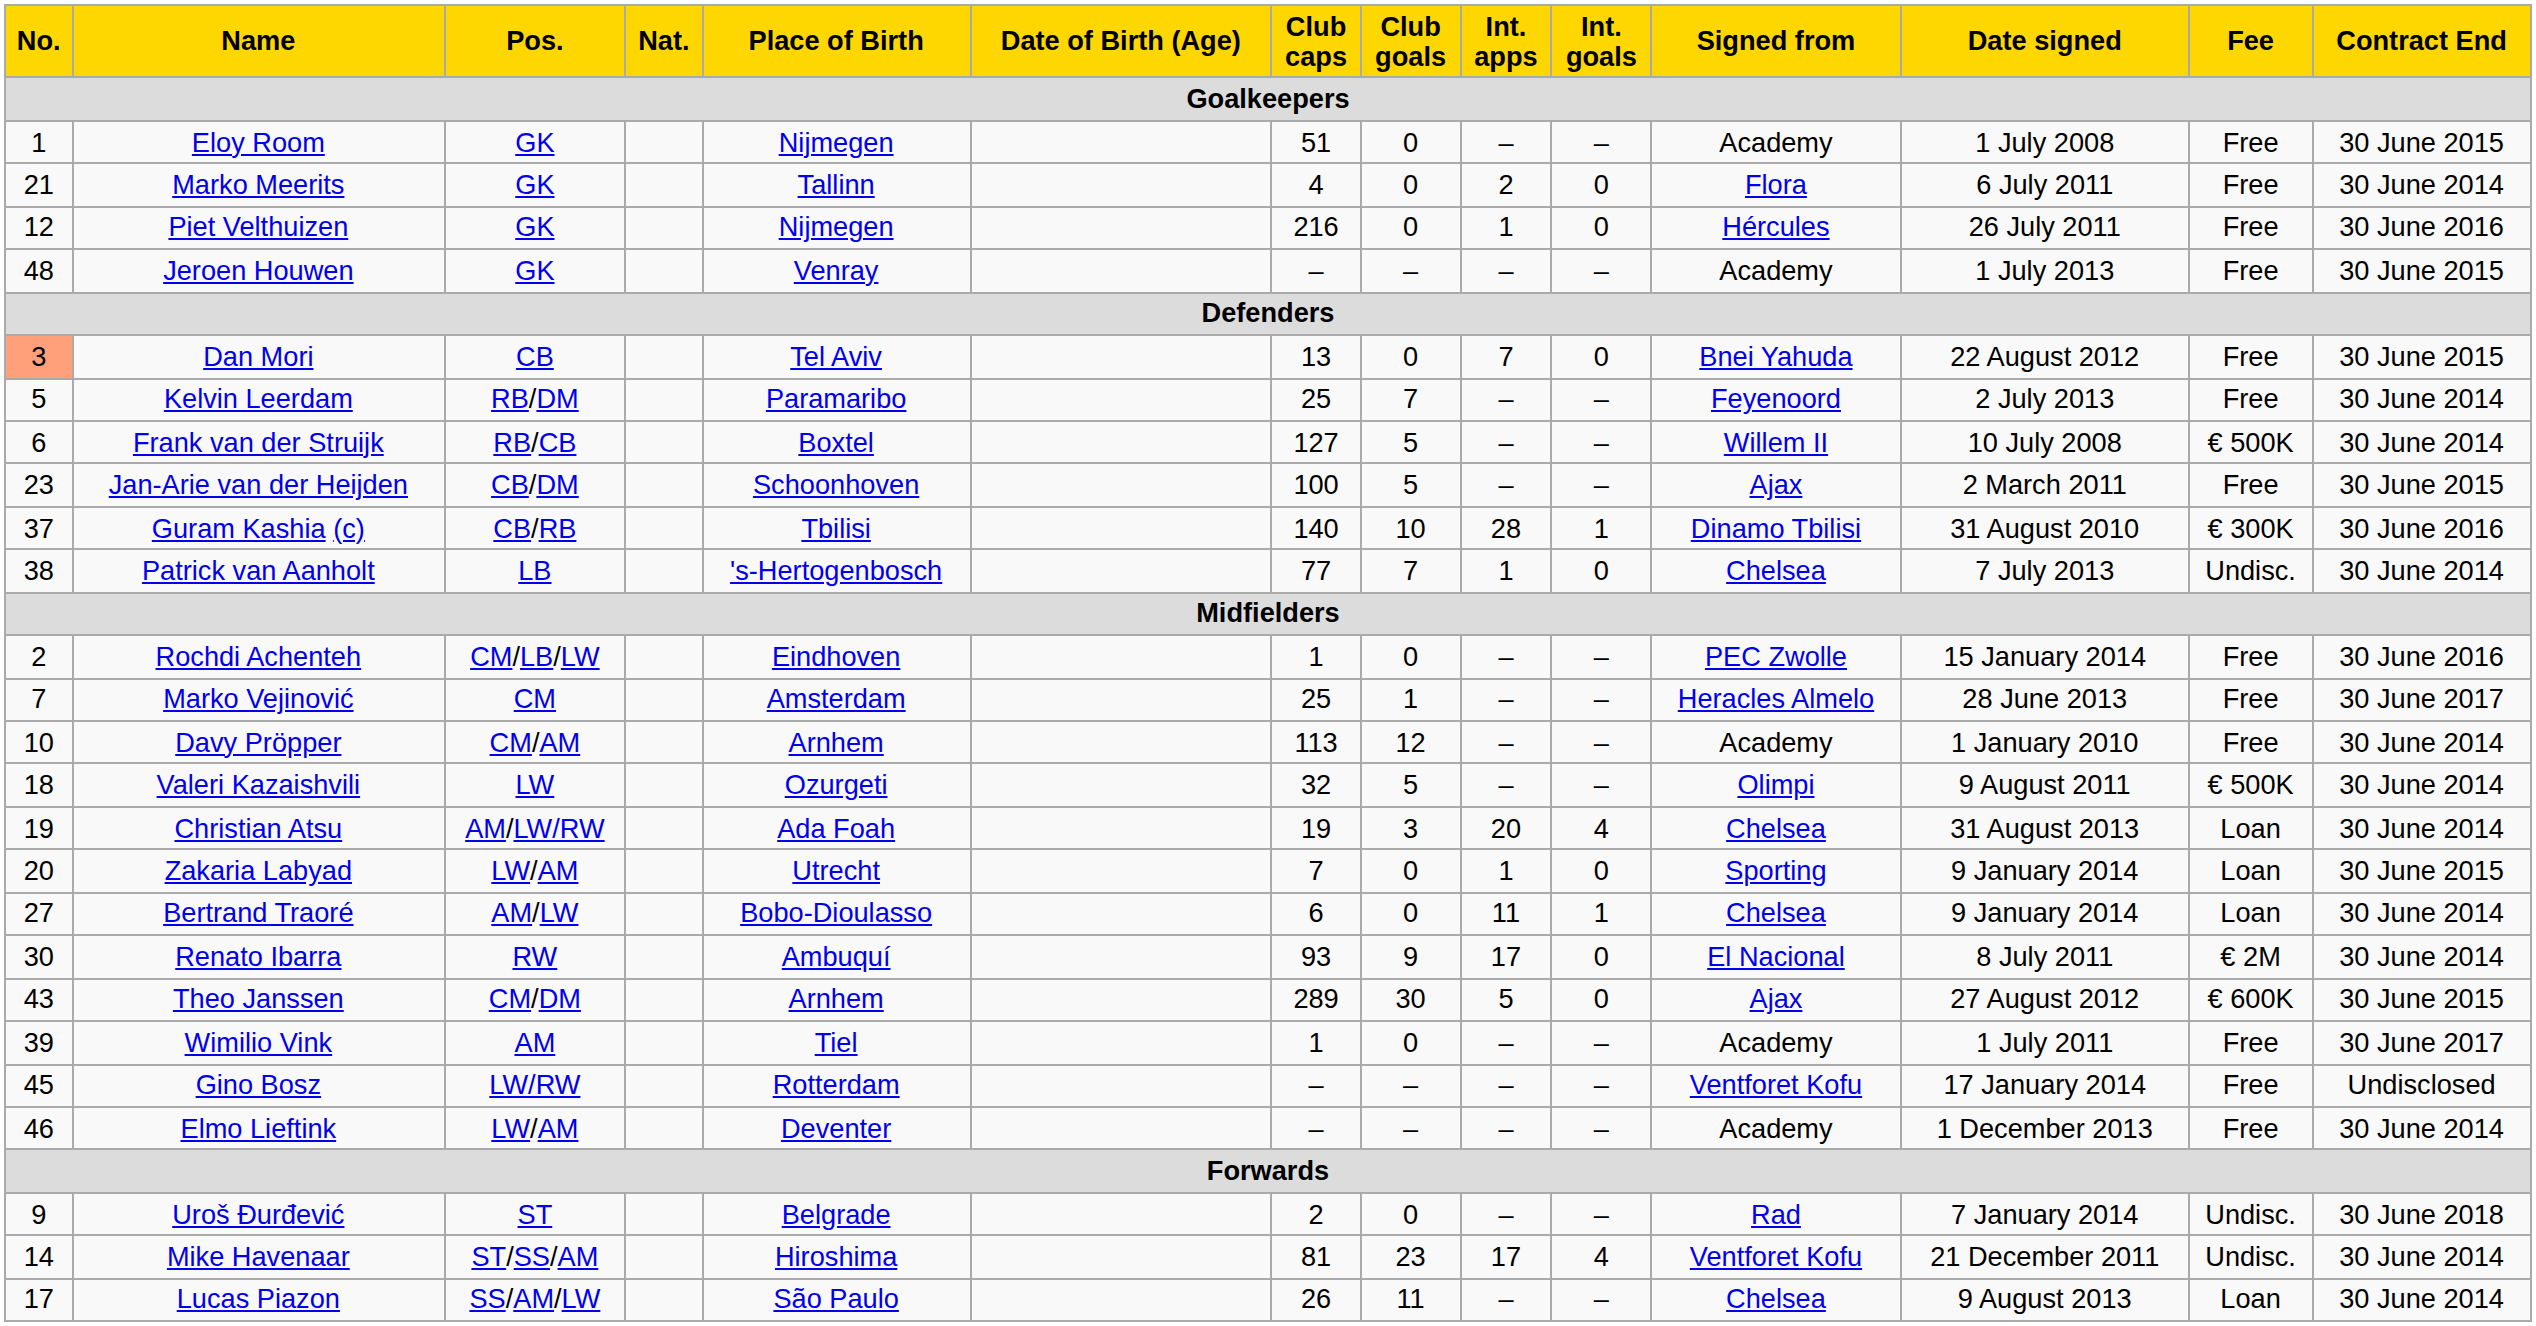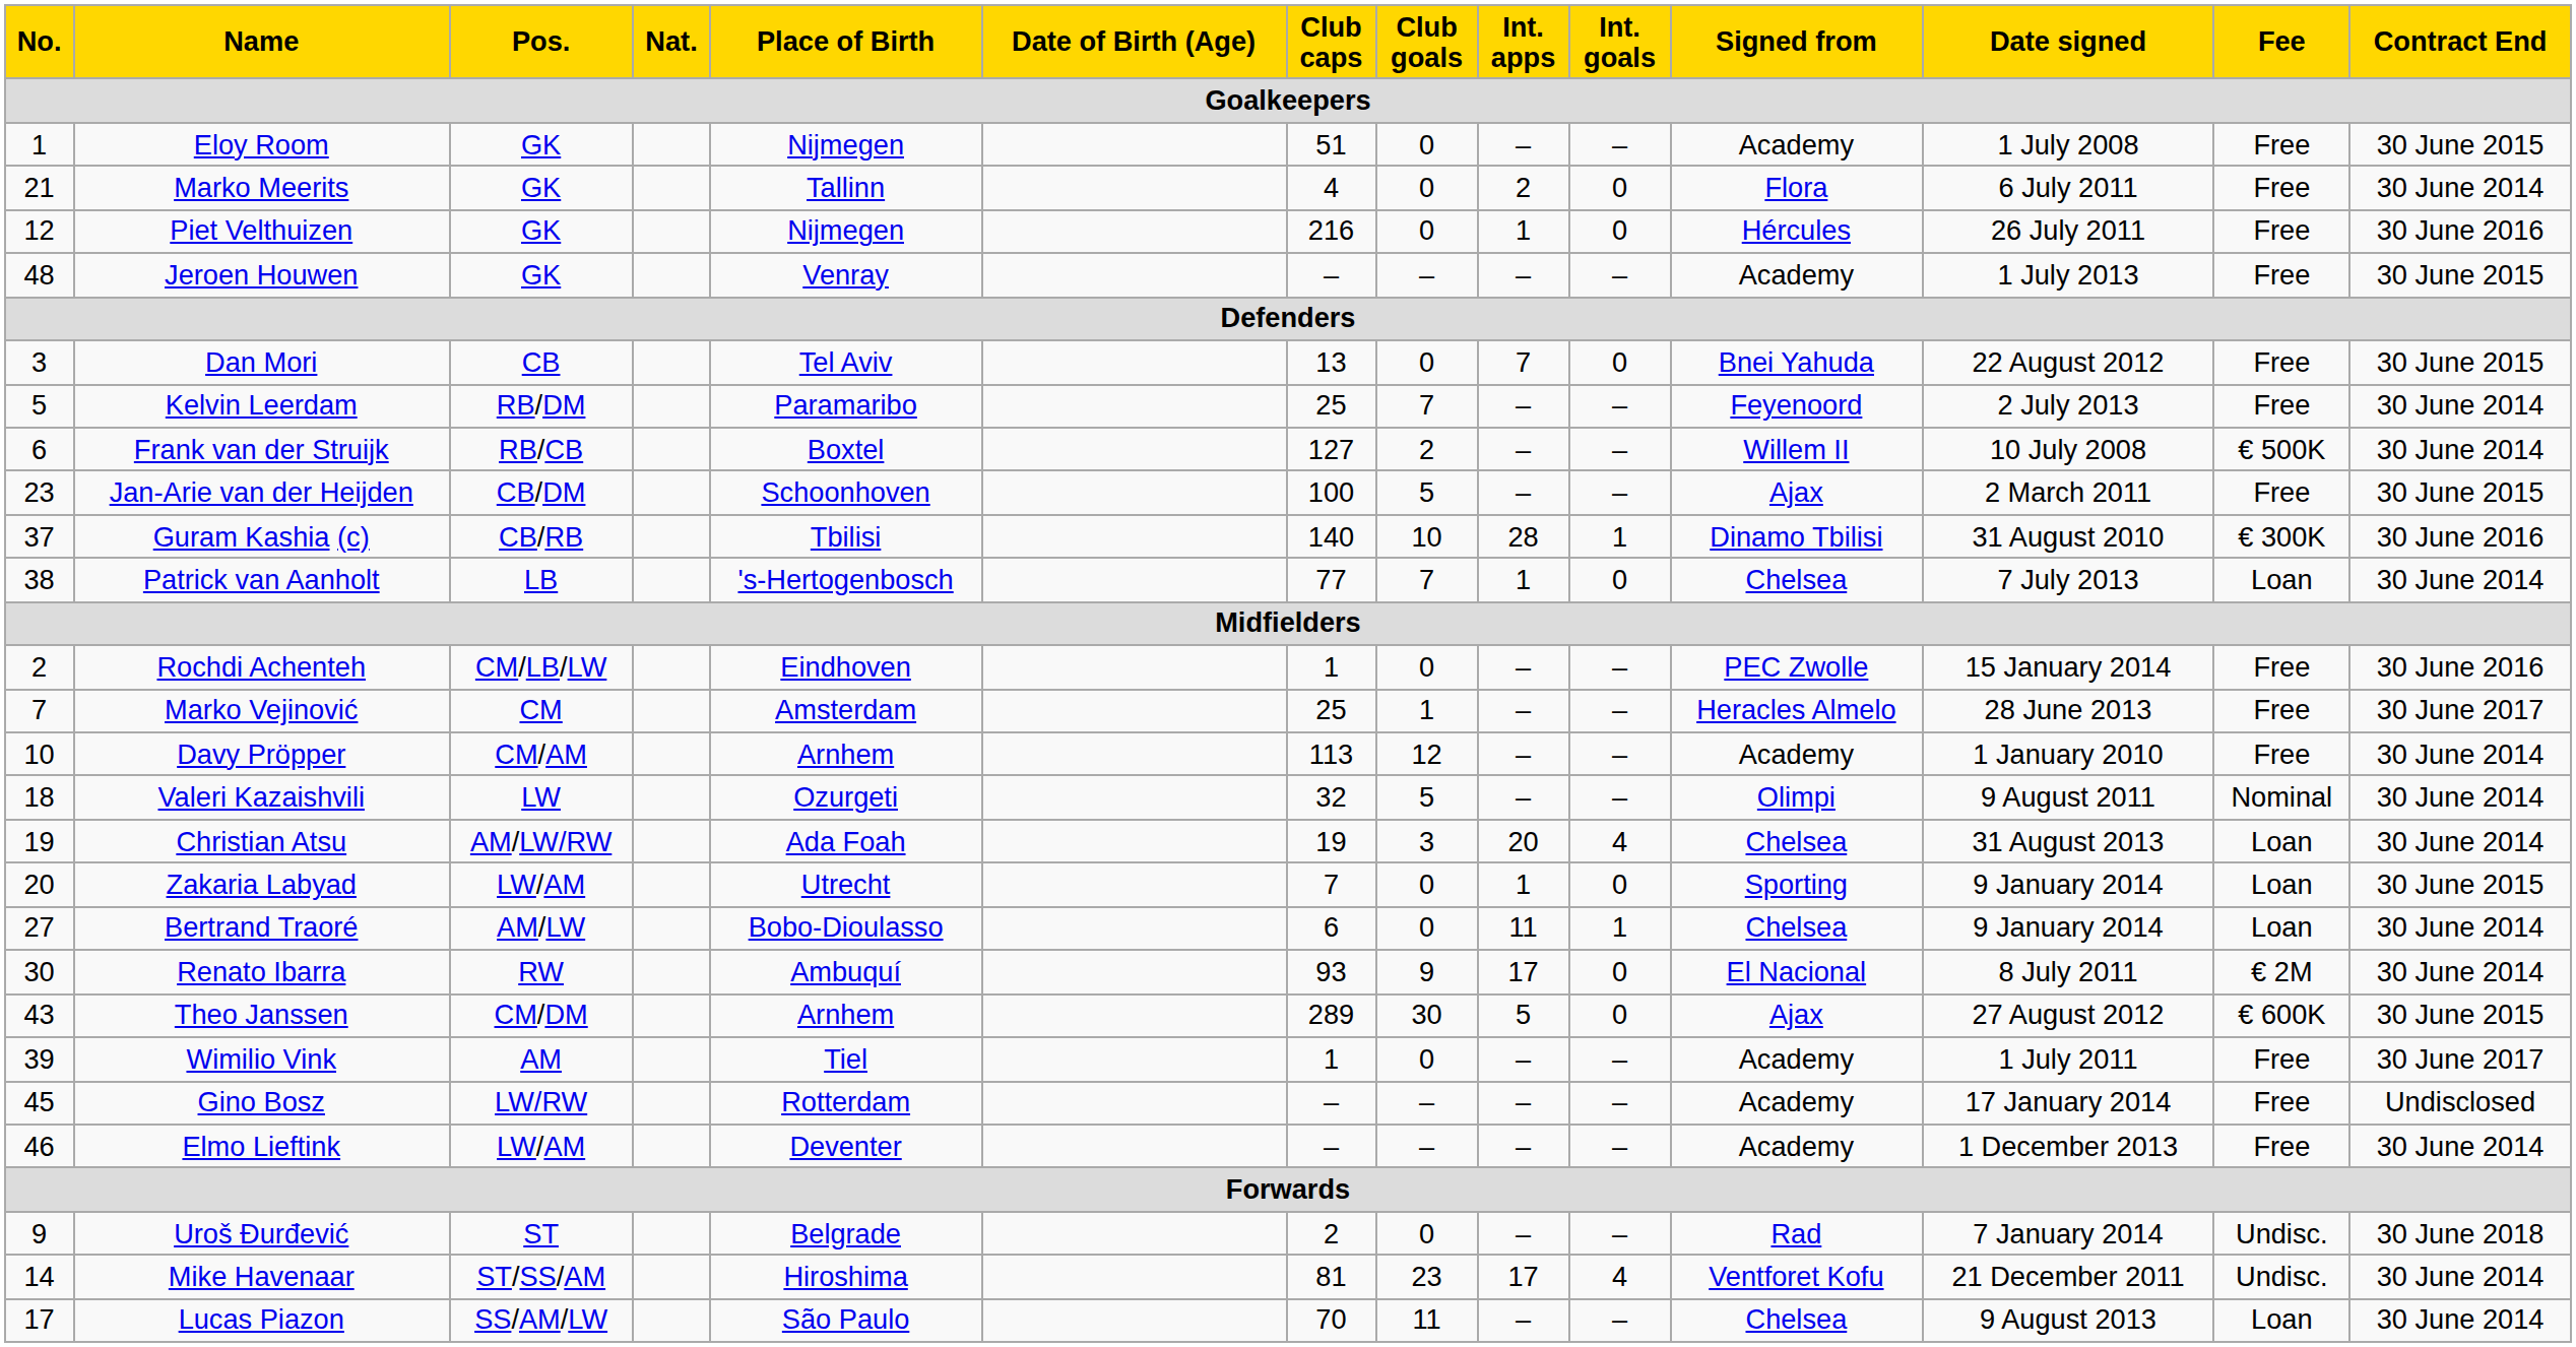Dan Mori | No.: lightsalmon background -> no background
Frank van der Struijk | Club goals: 5 -> 2
Patrick van Aanholt | Fee: Undisc. -> Loan
Valeri Kazaishvili | Fee: € 500K -> Nominal
Gino Bosz | Signed from: Ventforet Kofu -> Academy
Lucas Piazon | Club caps: 26 -> 70
